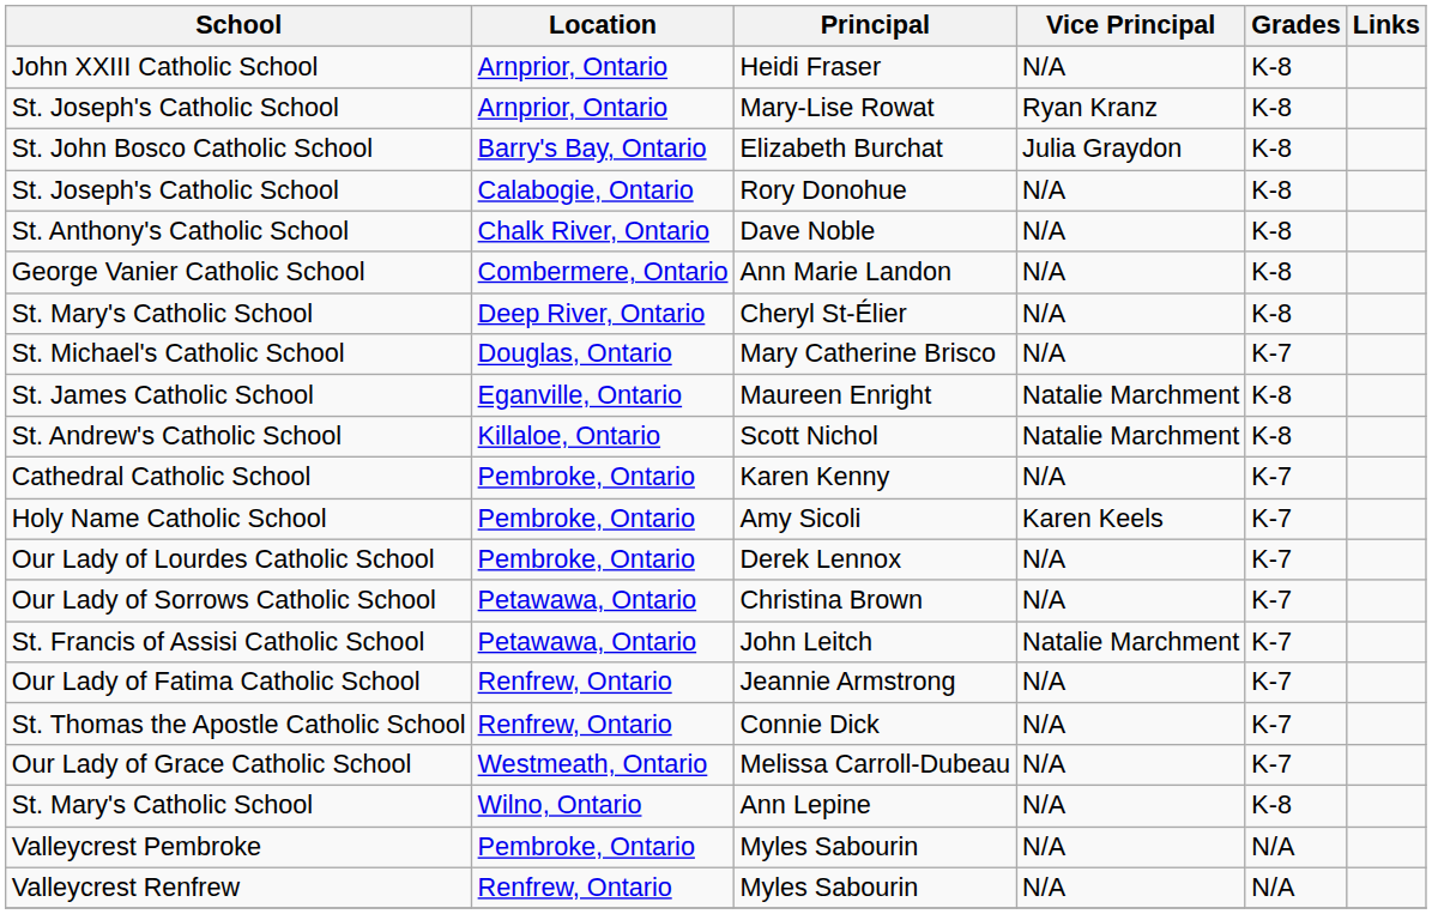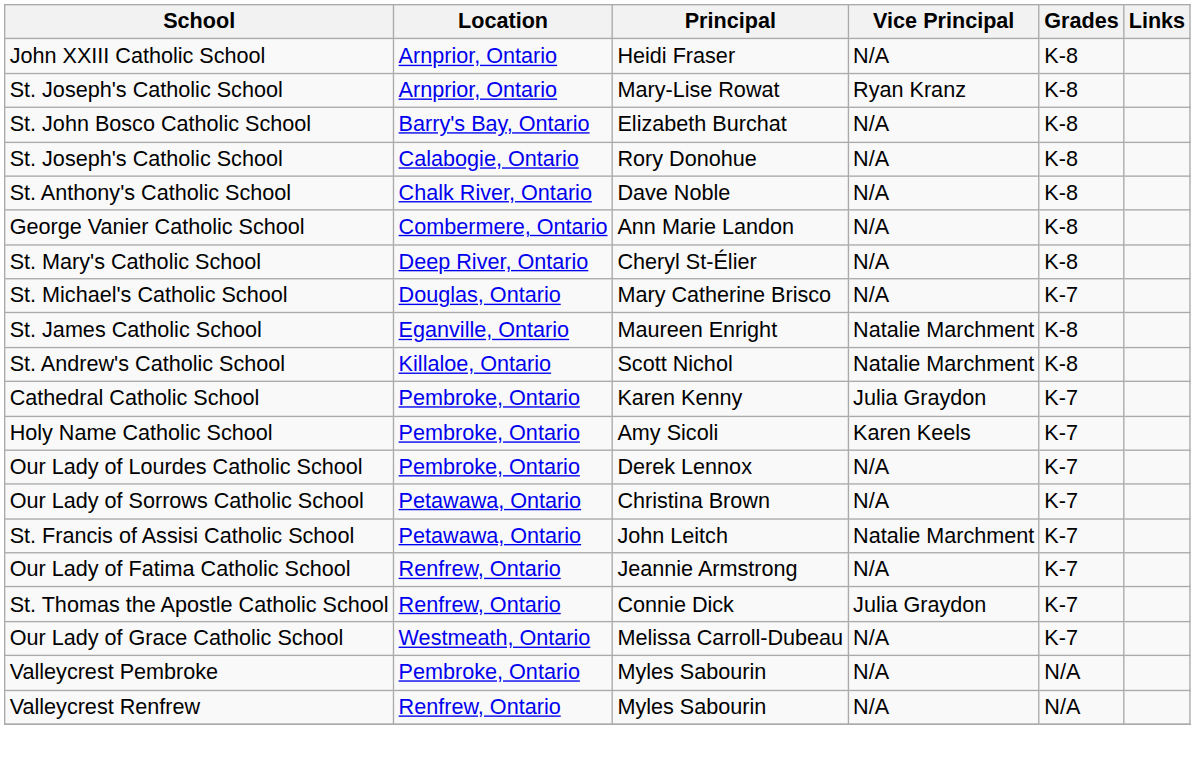Elizabeth Burchat | Vice Principal: Julia Graydon -> N/A
Karen Kenny | Vice Principal: N/A -> Julia Graydon
Connie Dick | Vice Principal: N/A -> Julia Graydon
- row: St. Mary's Catholic School | Wilno, Ontario | Ann Lepine | N/A | K-8
